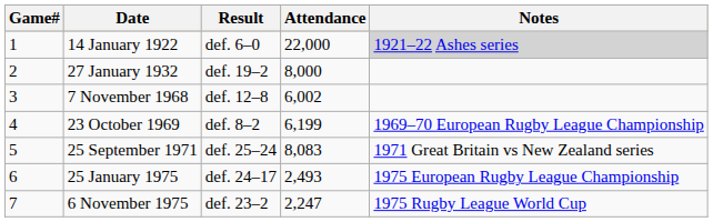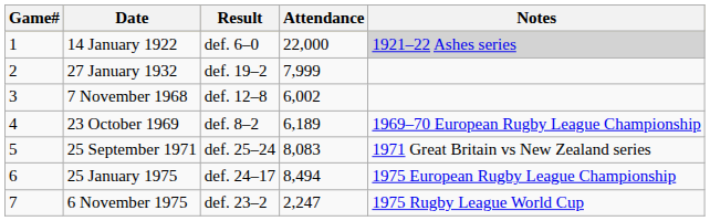27 January 1932 | Attendance: 8,000 -> 7,999
23 October 1969 | Attendance: 6,199 -> 6,189
25 January 1975 | Attendance: 2,493 -> 8,494
